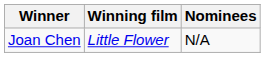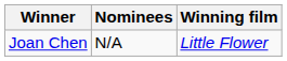columns swapped: Winning film <-> Nominees
